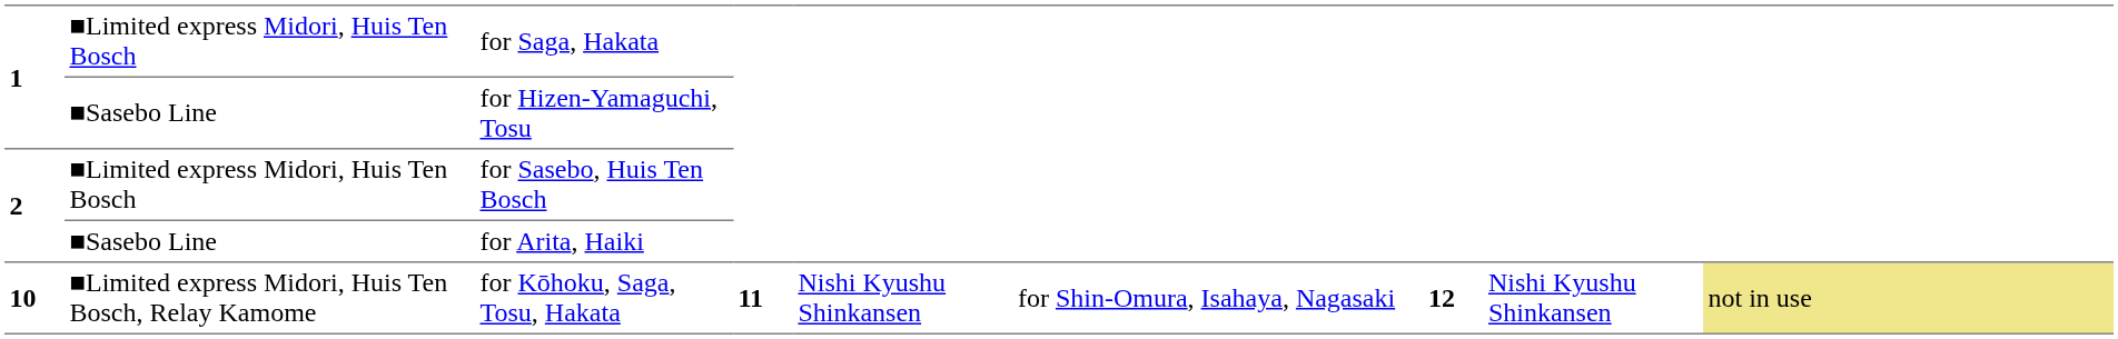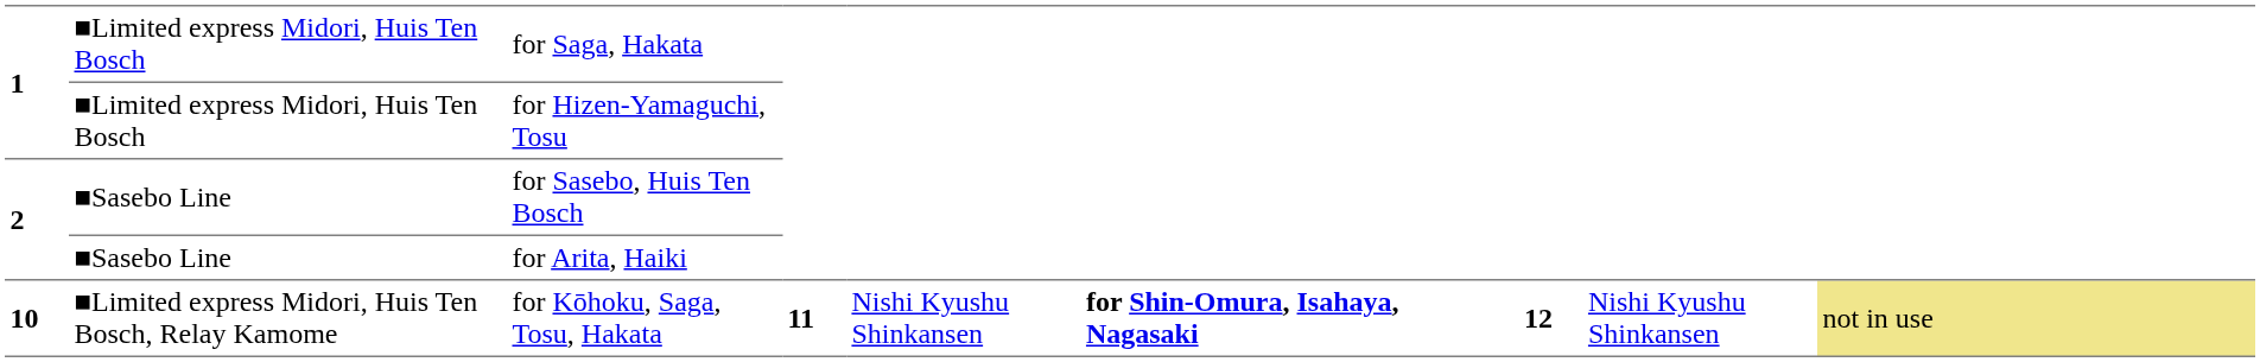for Hizen-Yamaguchi, Tosu | column 2: ■Sasebo Line -> ■Limited express Midori, Huis Ten Bosch
for Sasebo, Huis Ten Bosch | column 2: ■Limited express Midori, Huis Ten Bosch -> ■Sasebo Line
for Kōhoku, Saga, Tosu, Hakata | column 6: normal -> bold
